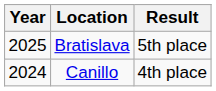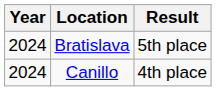Bratislava | Year: 2025 -> 2024
